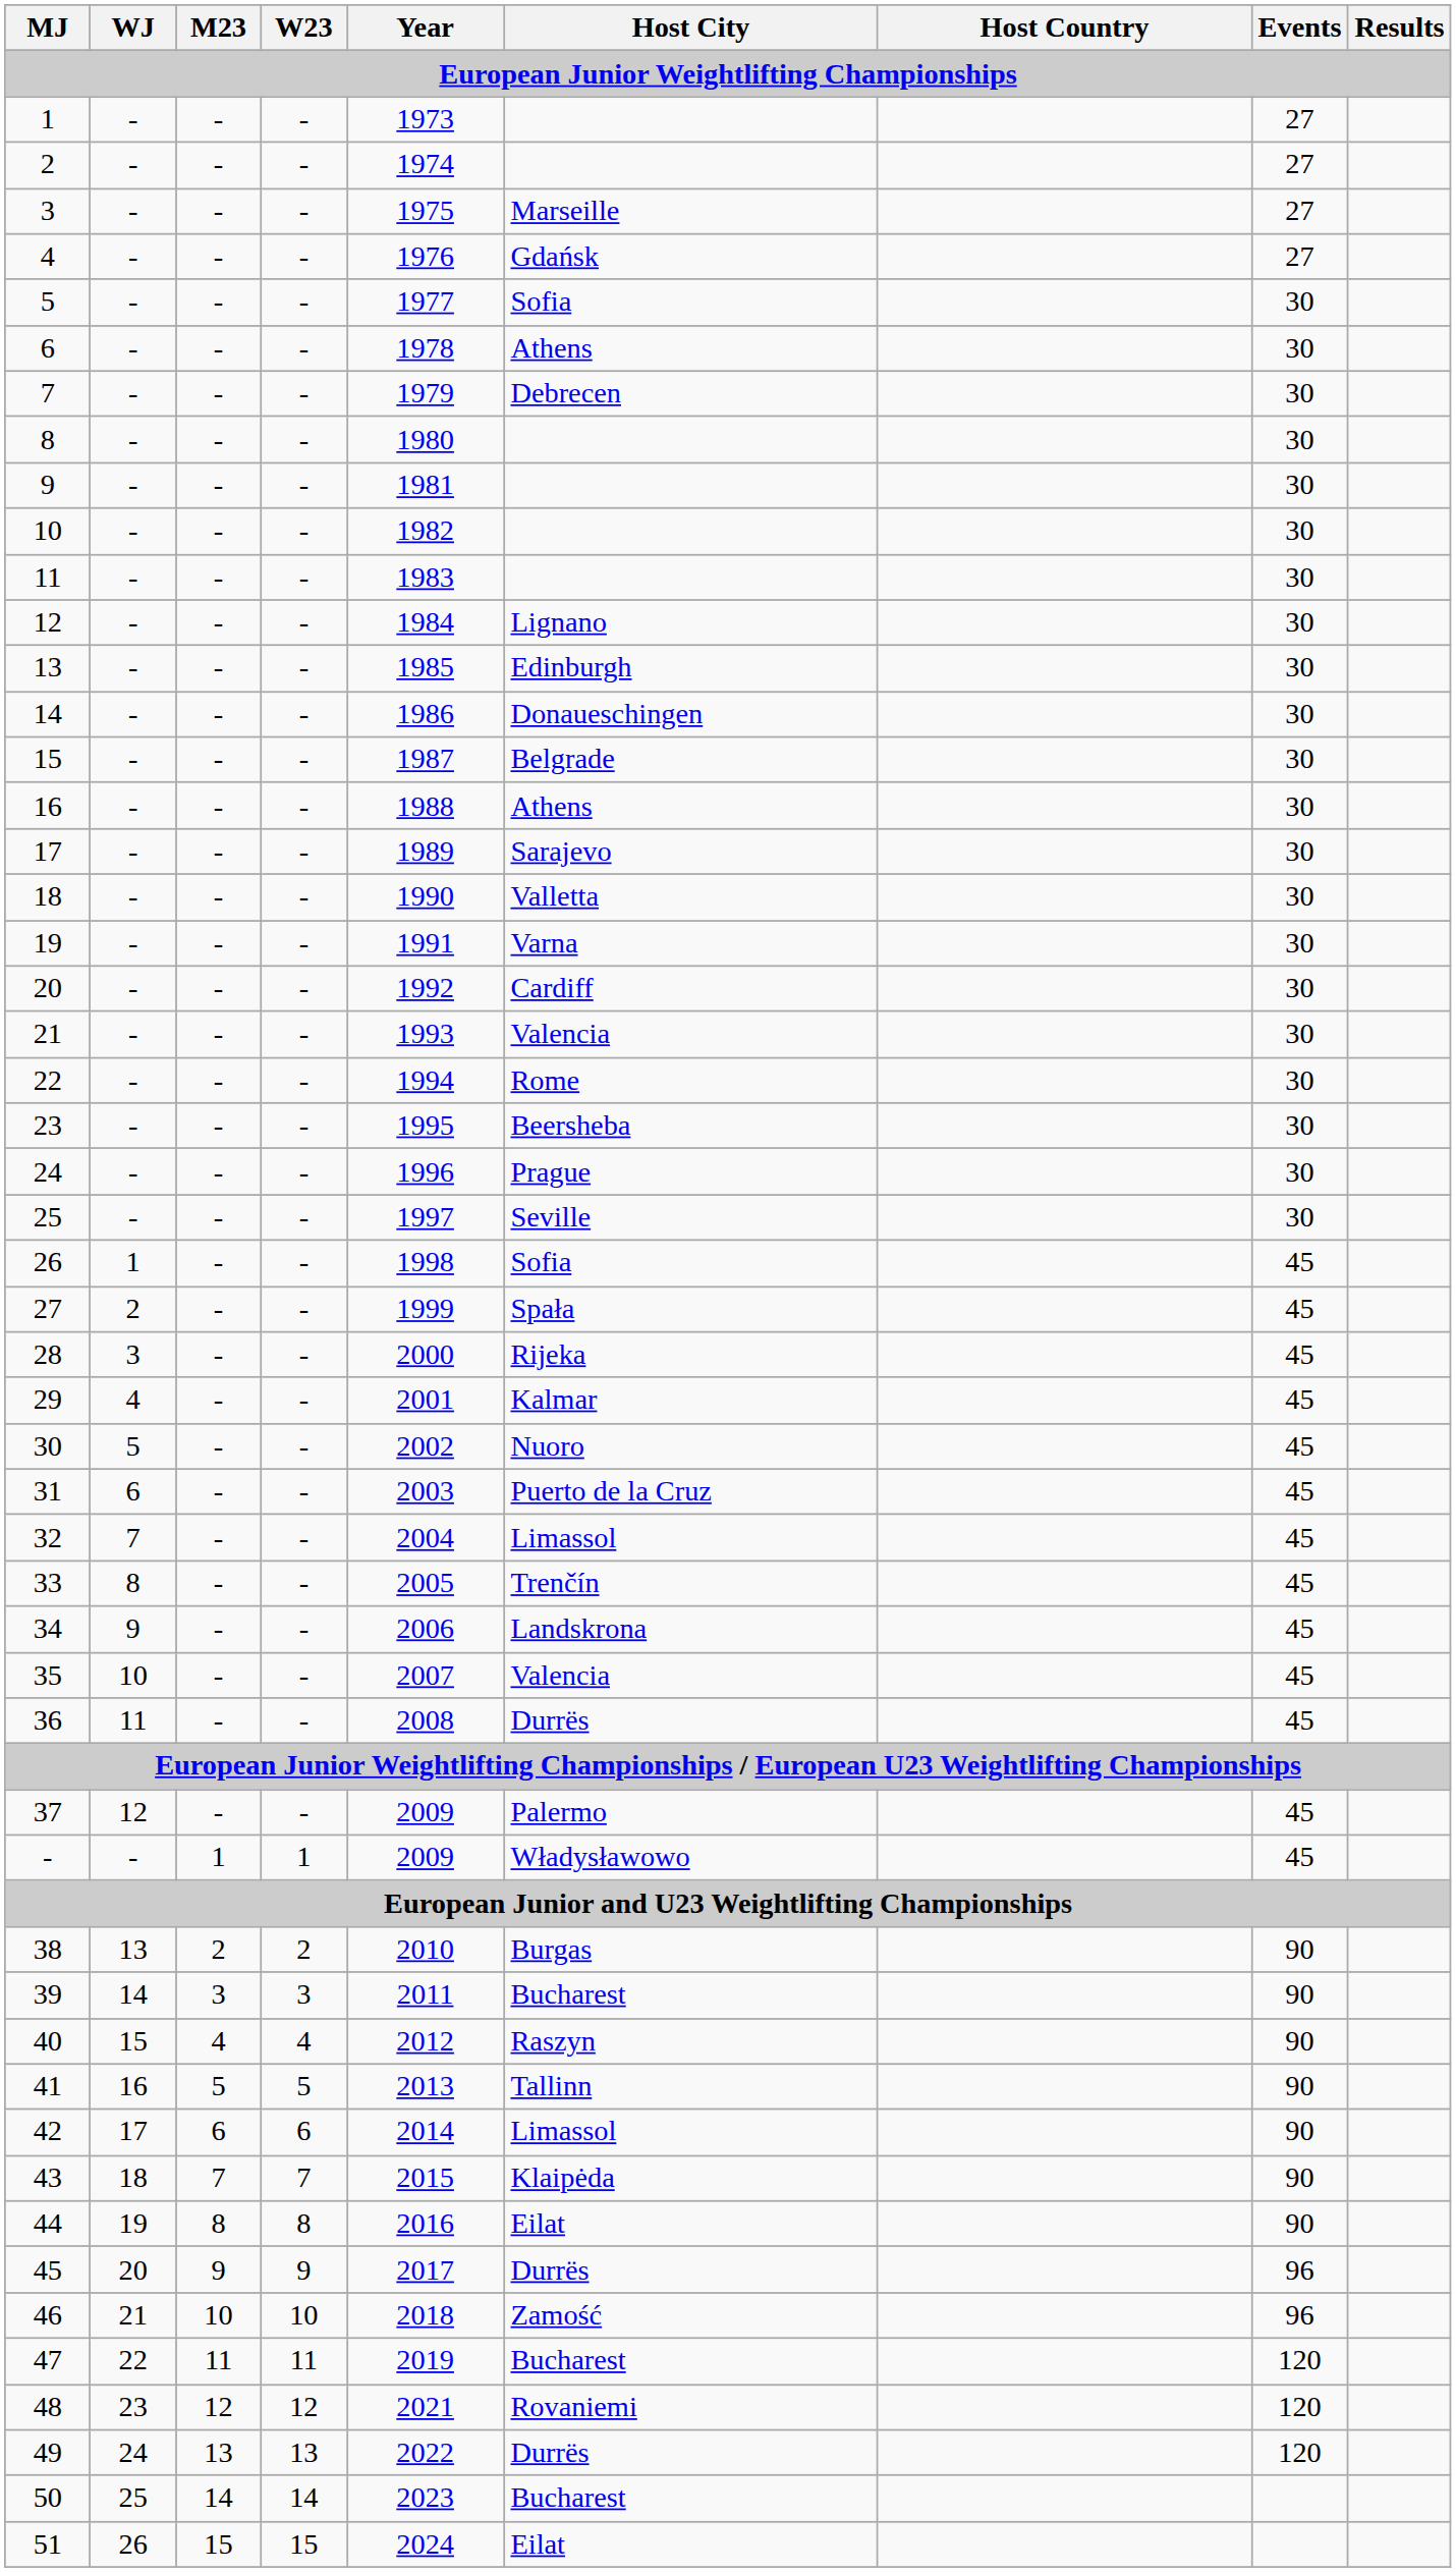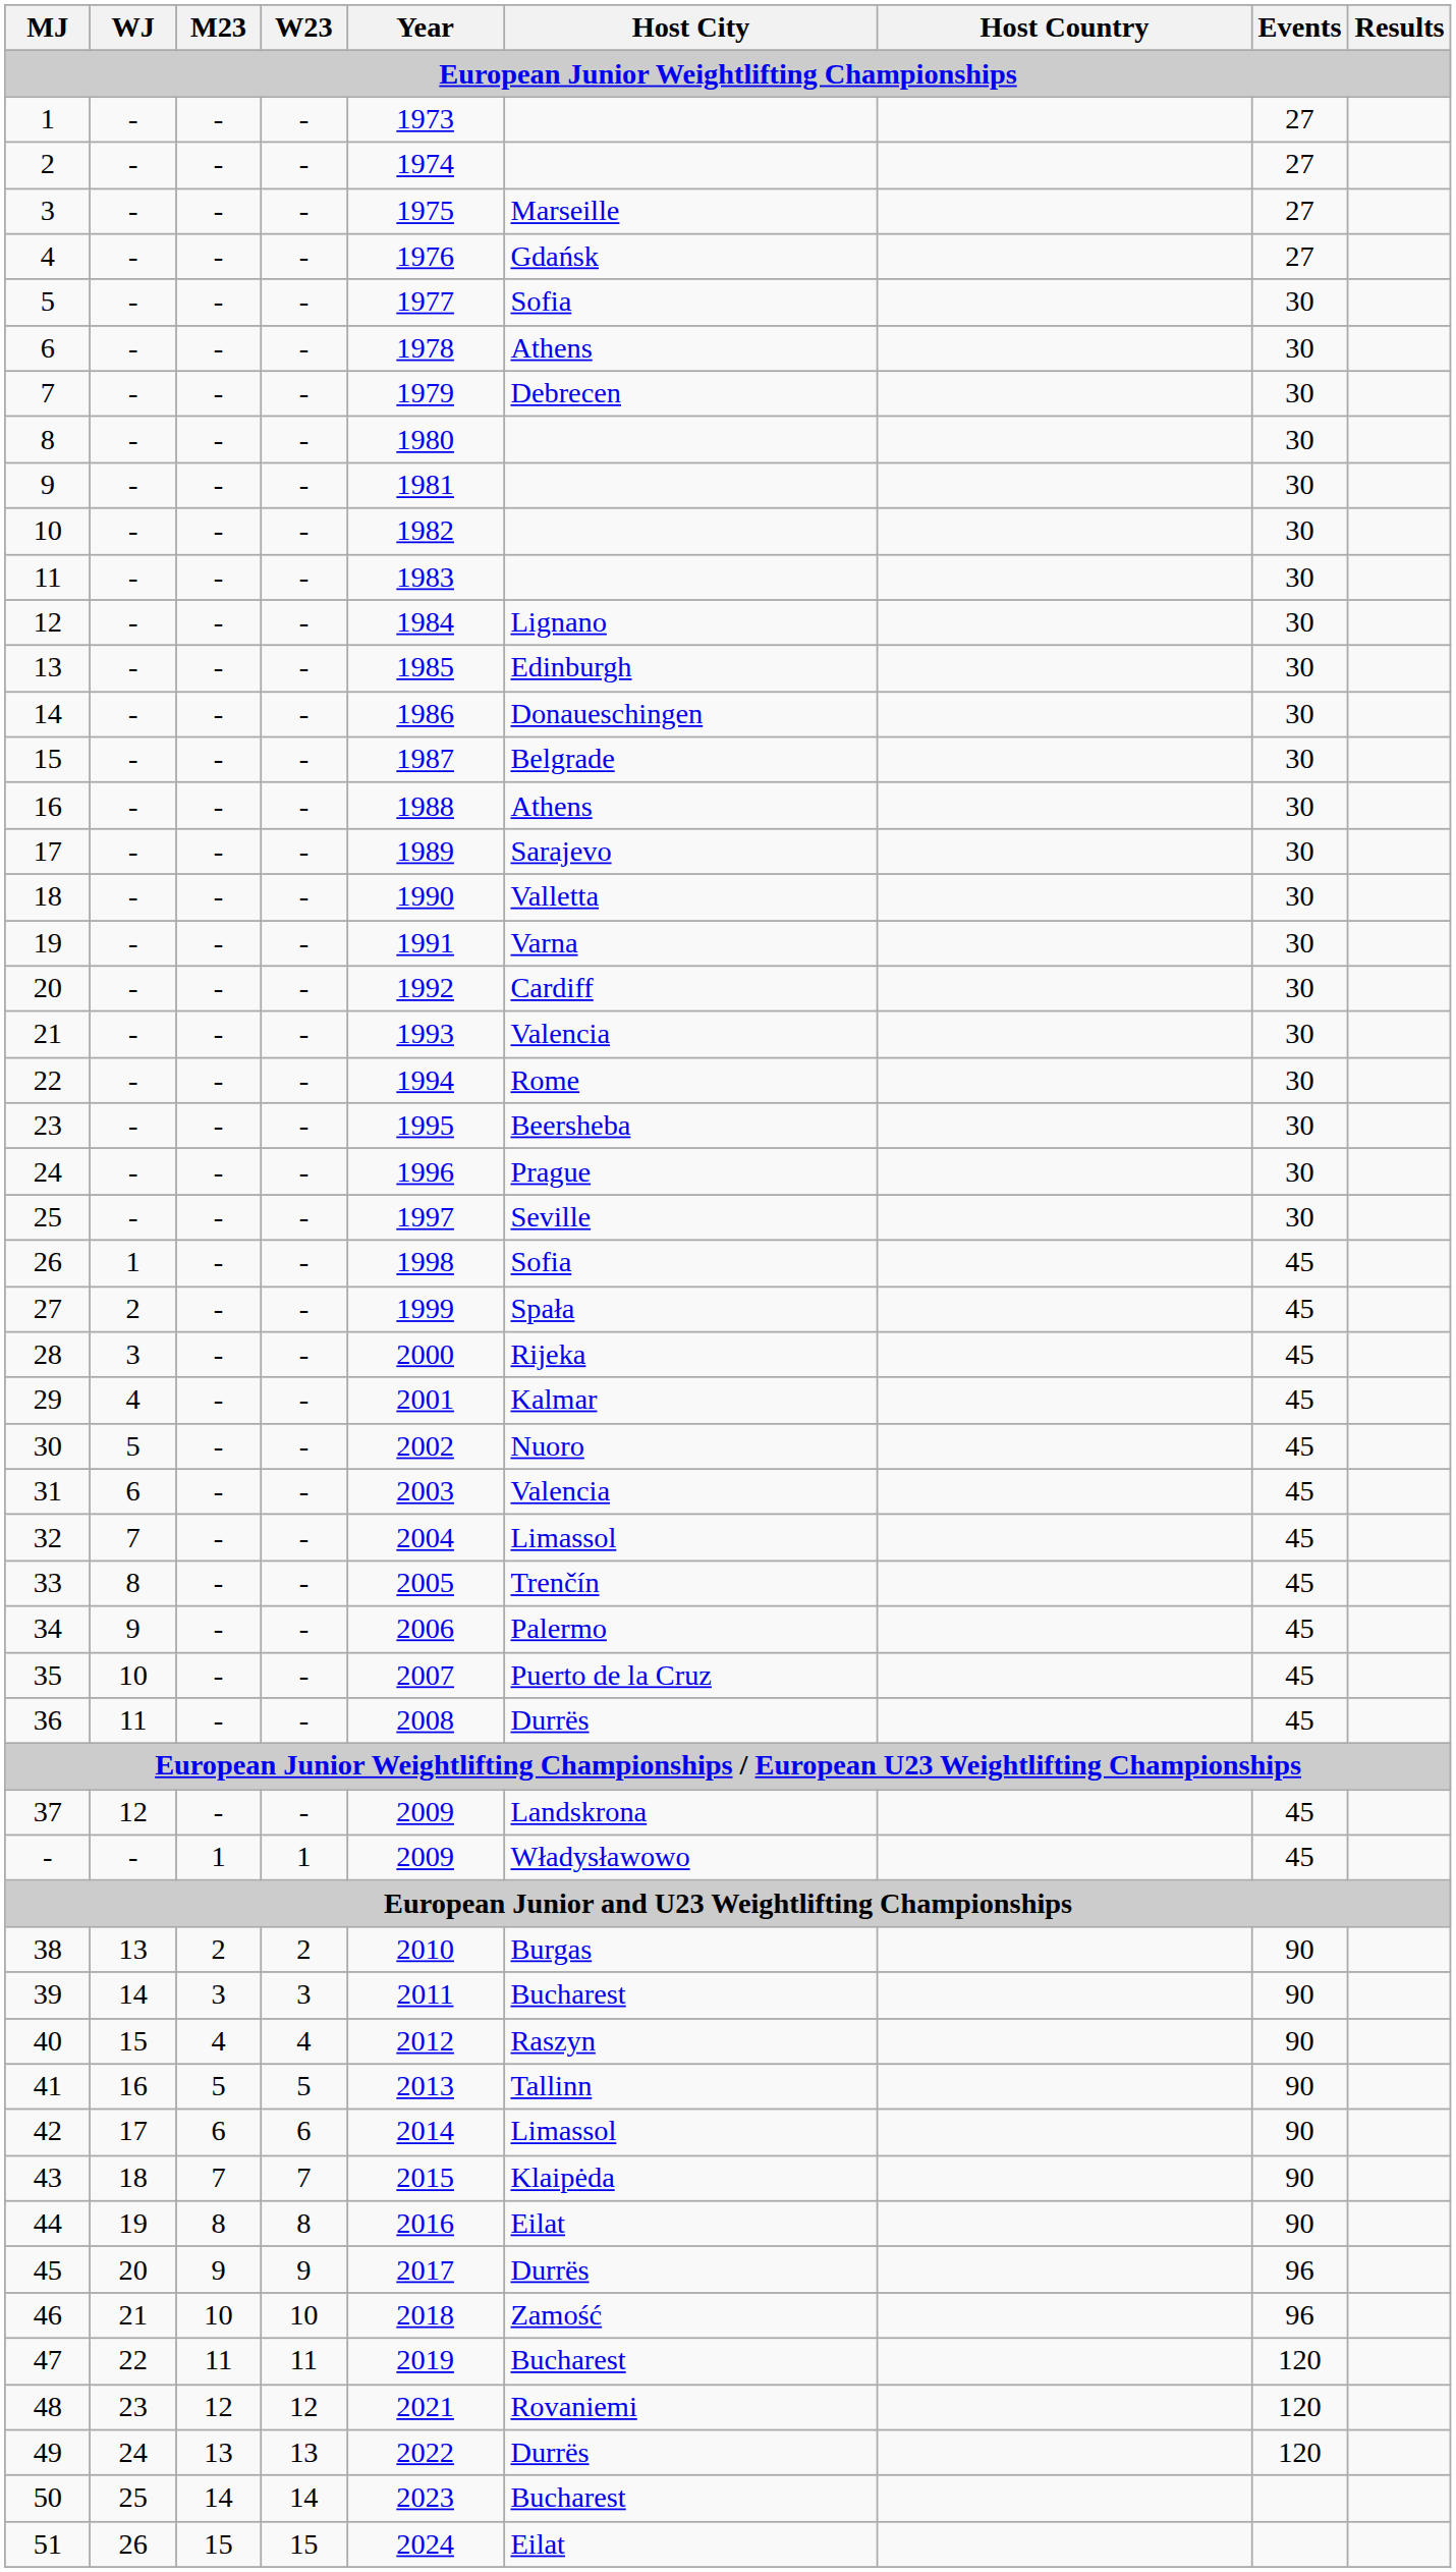31 | Host City: Puerto de la Cruz -> Valencia
34 | Host City: Landskrona -> Palermo
35 | Host City: Valencia -> Puerto de la Cruz
37 | Host City: Palermo -> Landskrona
